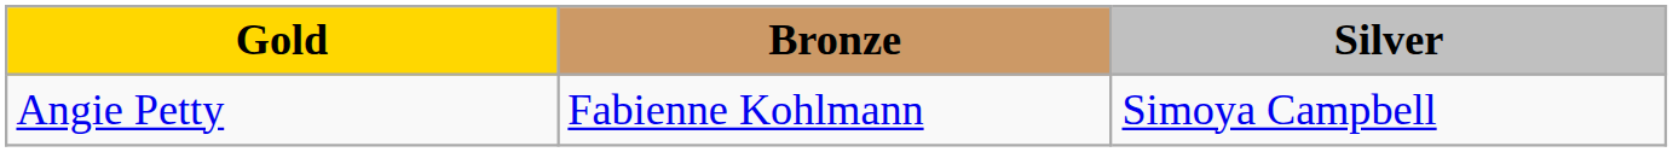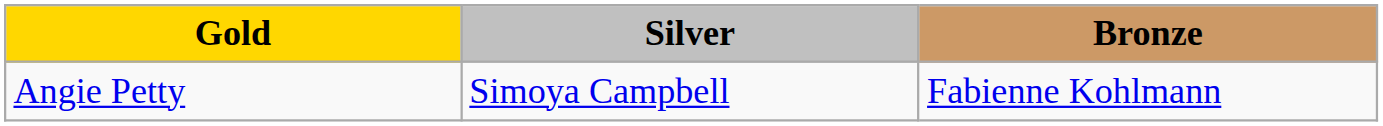columns swapped: Silver <-> Bronze
